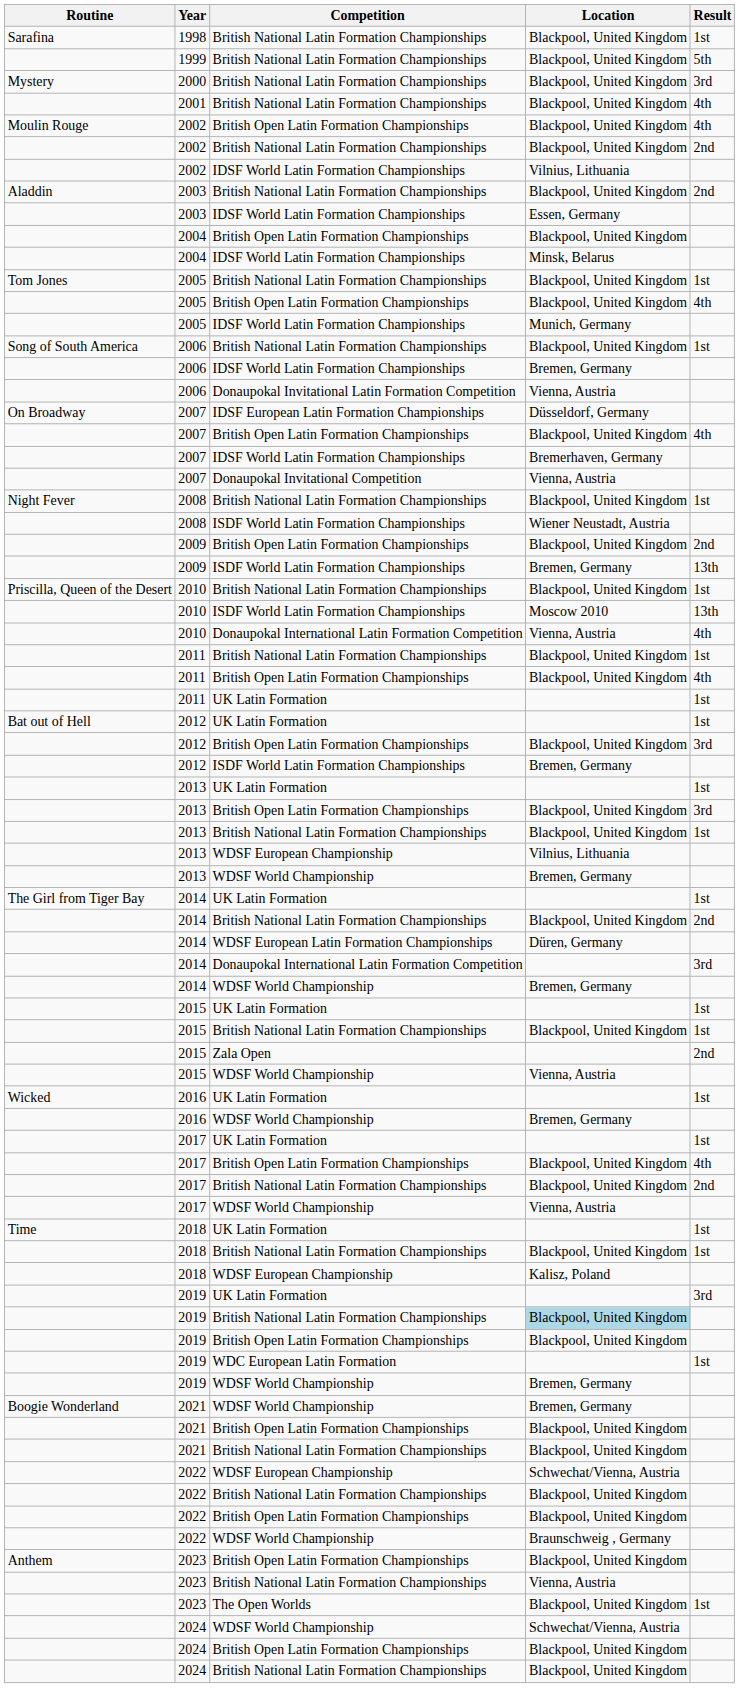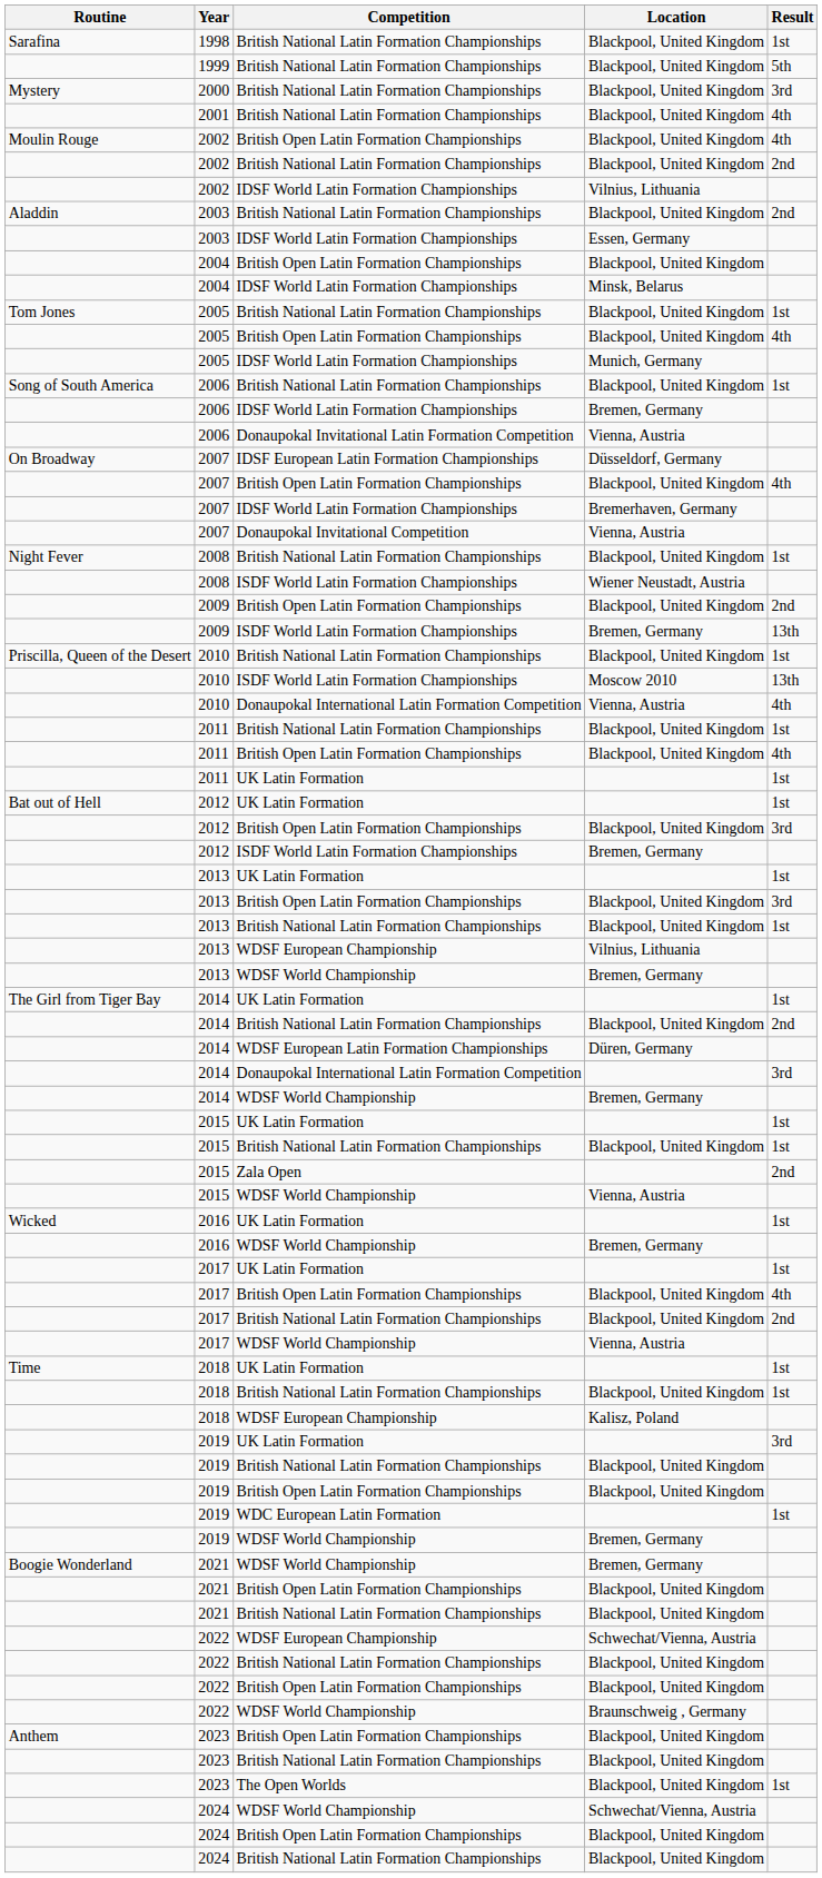2019 / British National Latin Formation Championships | Location: lightblue background -> no background
2023 / British National Latin Formation Championships | Location: Vienna, Austria -> Blackpool, United Kingdom
